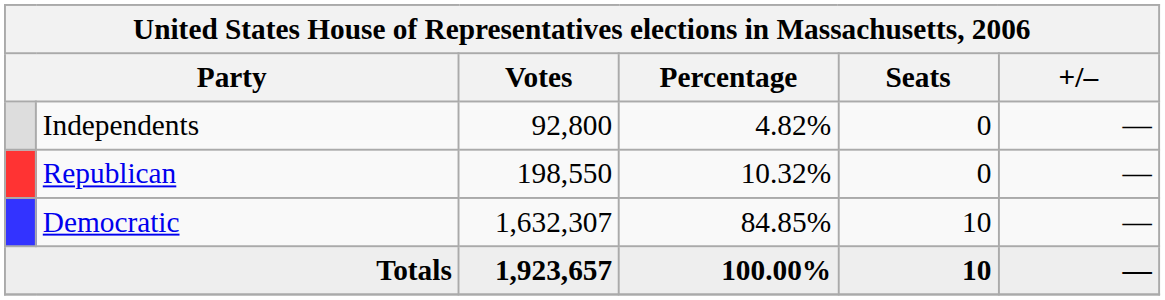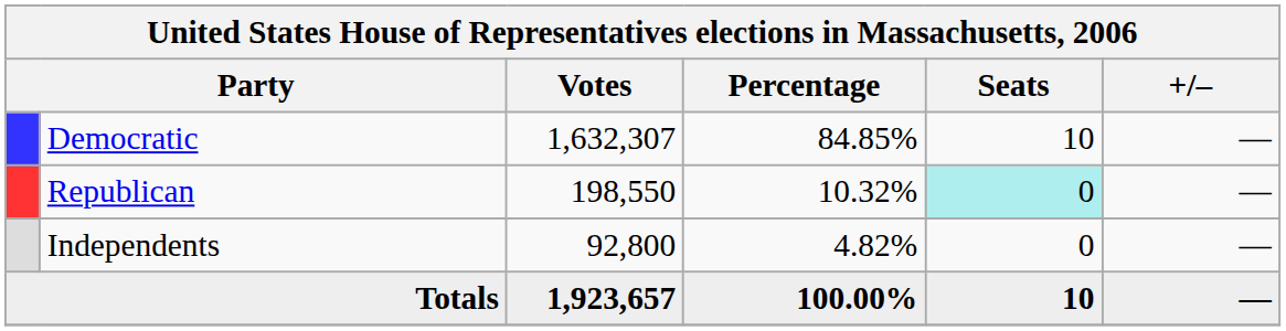rows swapped: Democratic <-> Independents
Republican | Seats: no background -> paleturquoise background
